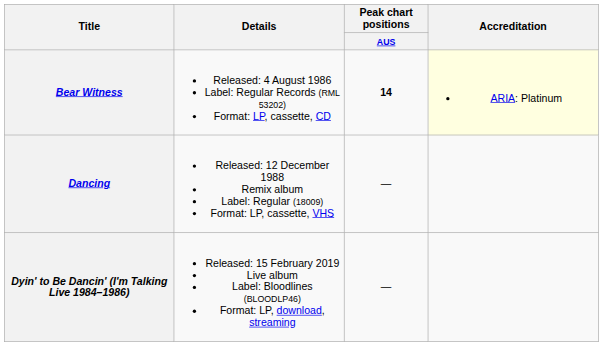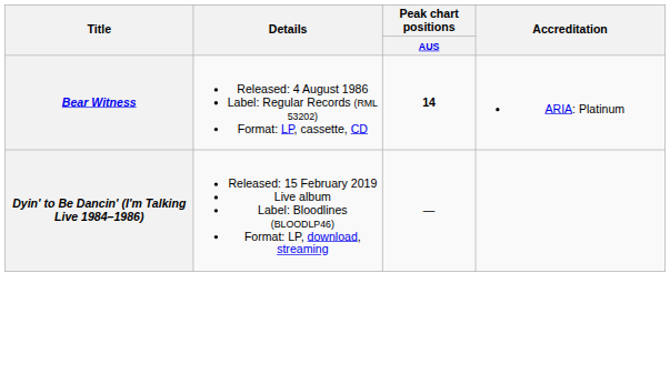Bear Witness | Accreditation: lightyellow background -> no background
- row: Dancing | Released: 12 December 1988 Remix album Label: Regular (18009) Format: LP, cassette, VHS | —
